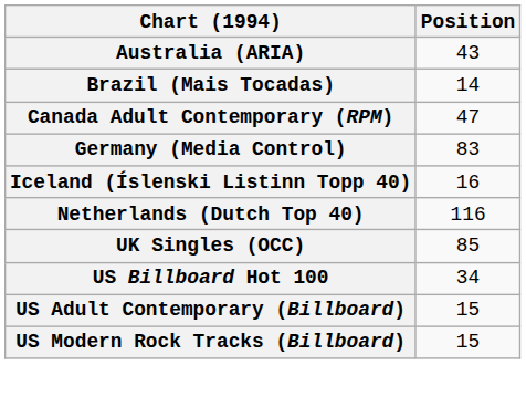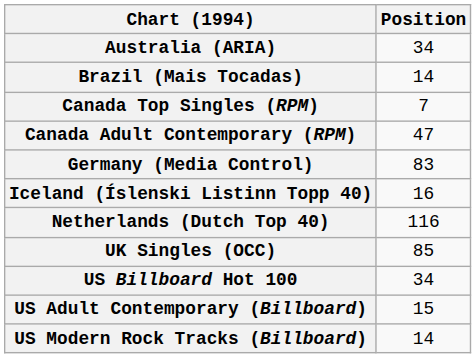Australia (ARIA) | Position: 43 -> 34
+ row: Canada Top Singles (RPM) | 7
US Modern Rock Tracks (Billboard) | Position: 15 -> 14
